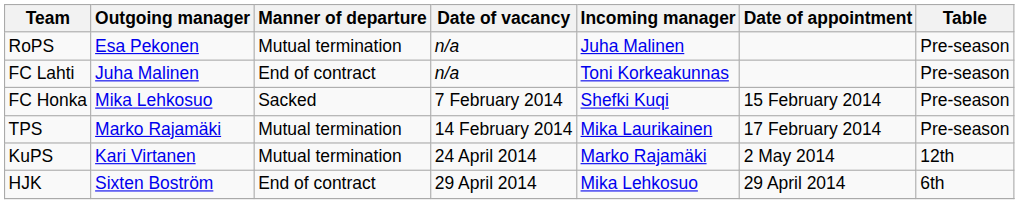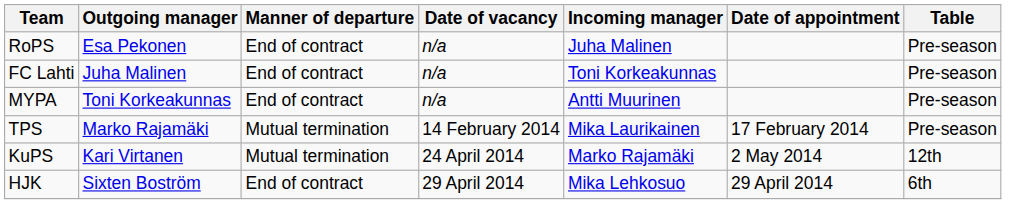RoPS | Manner of departure: Mutual termination -> End of contract
+ row: MYPA | Toni Korkeakunnas | End of contract | n/a | Antti Muurinen | Pre-season
- row: FC Honka | Mika Lehkosuo | Sacked | 7 February 2014 | Shefki Kuqi | 15 February 2014 | Pre-season
